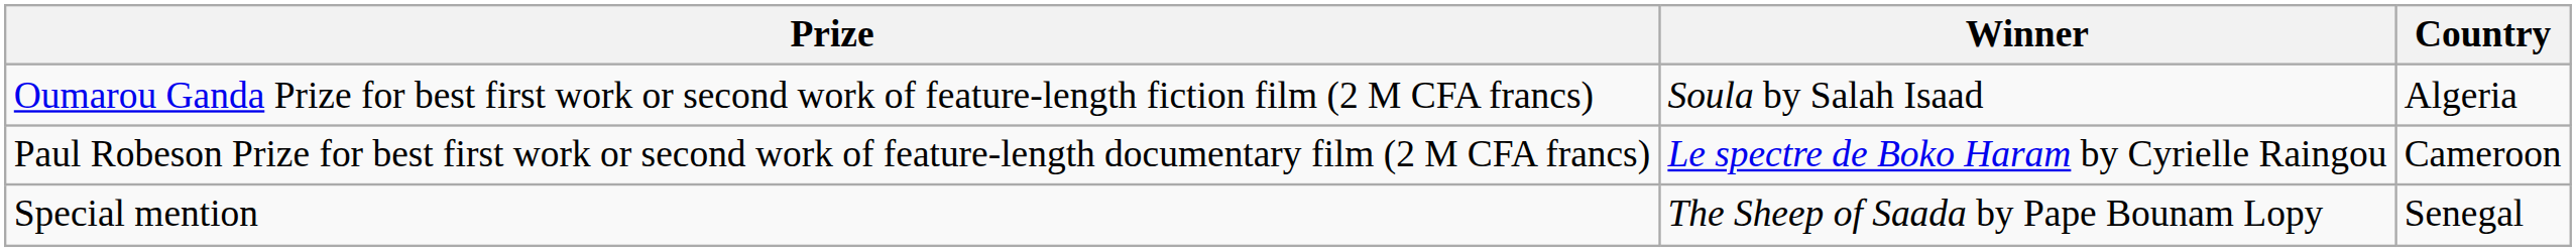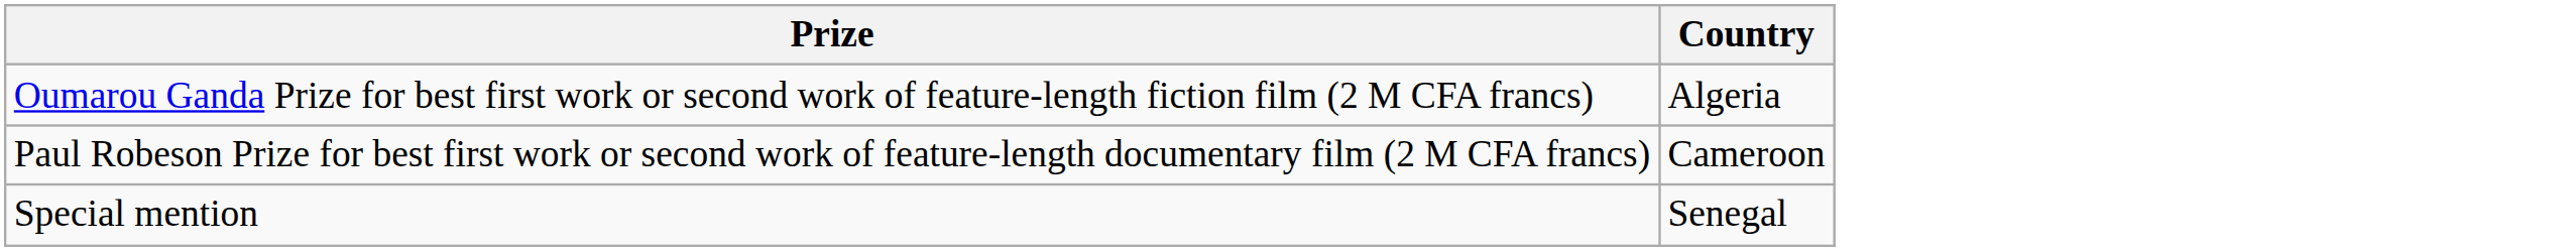- column: Winner | Soula by Salah Isaad | Le spectre de Boko Haram by Cyrielle Raingou | The Sheep of Saada by Pape Bounam Lopy
